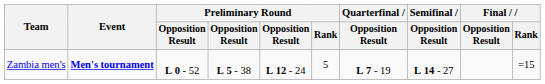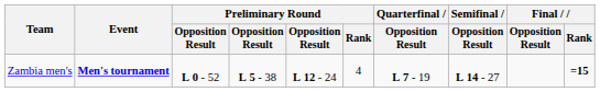Zambia men's | Preliminary Round / Rank: 5 -> 4
Zambia men's | Final / Rank: normal -> bold
